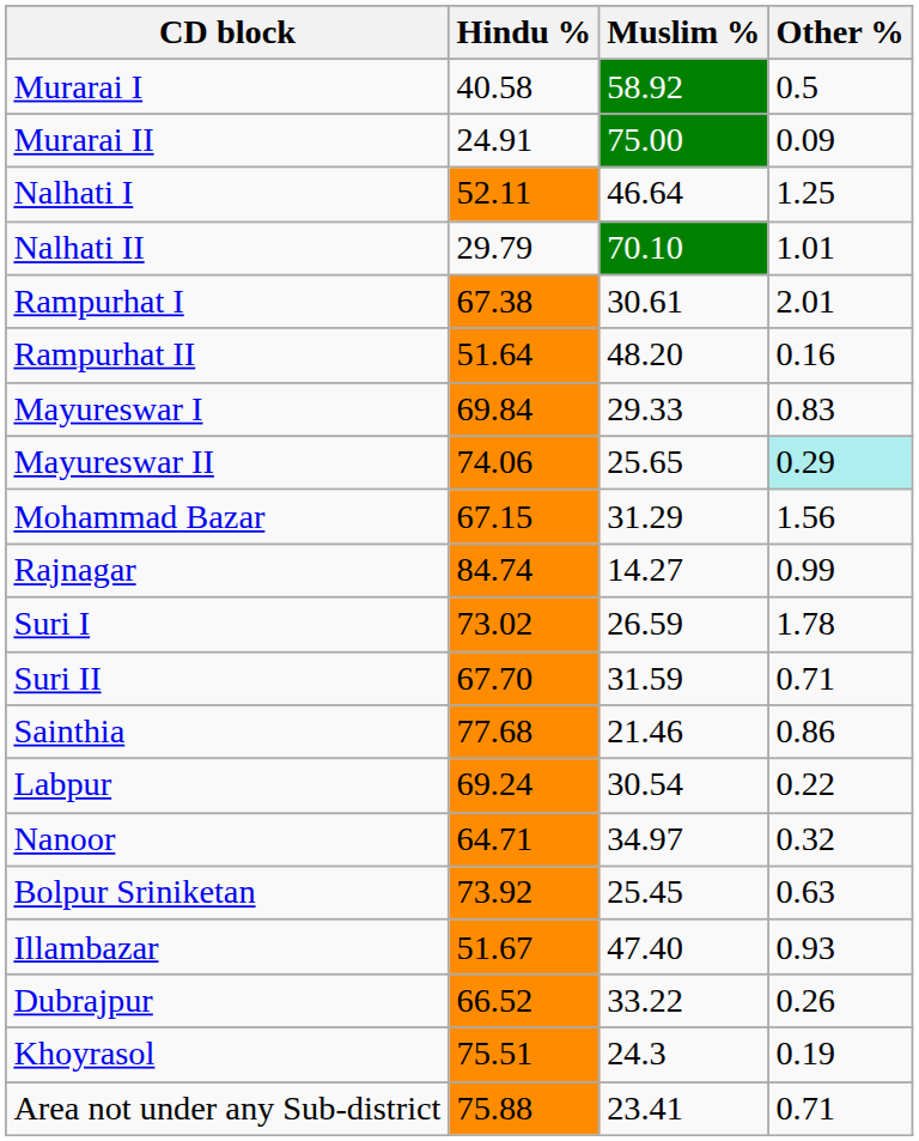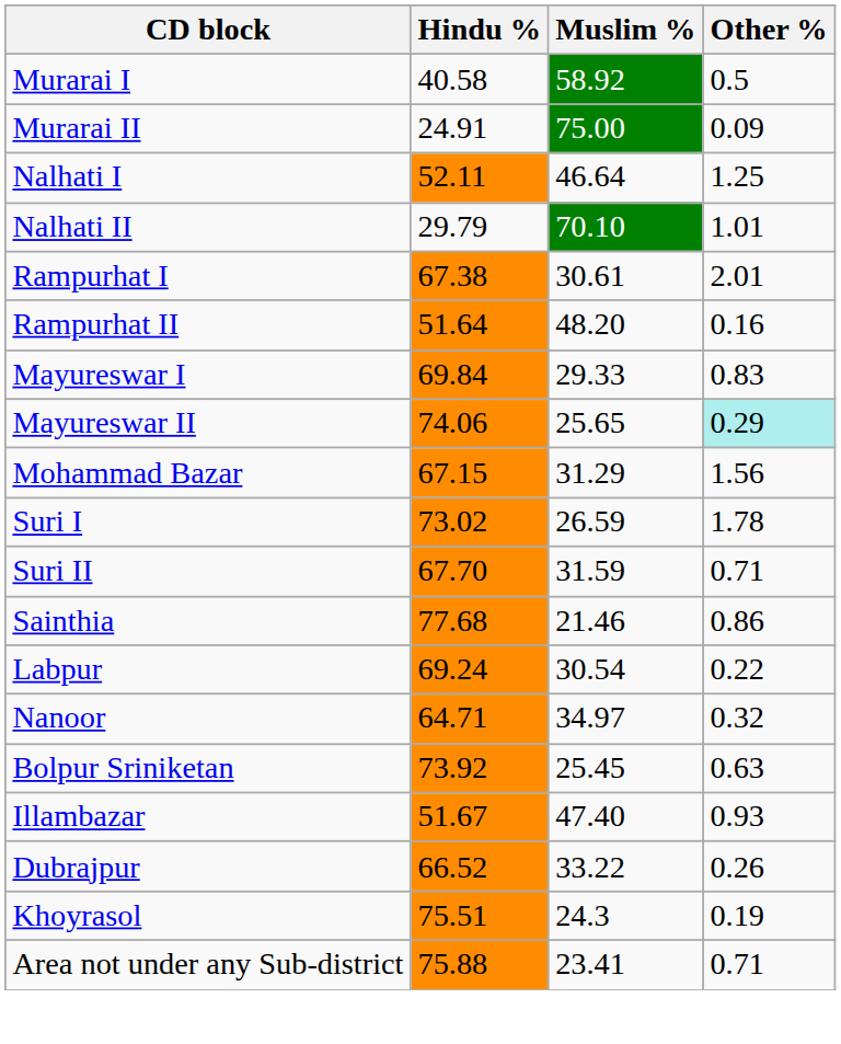- row: Rajnagar | 84.74 | 14.27 | 0.99
